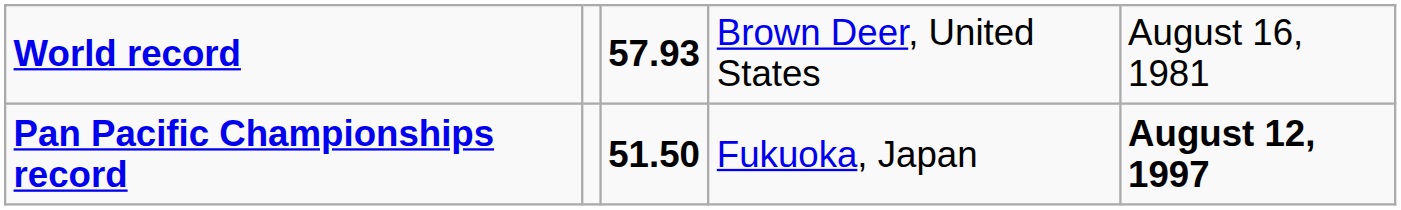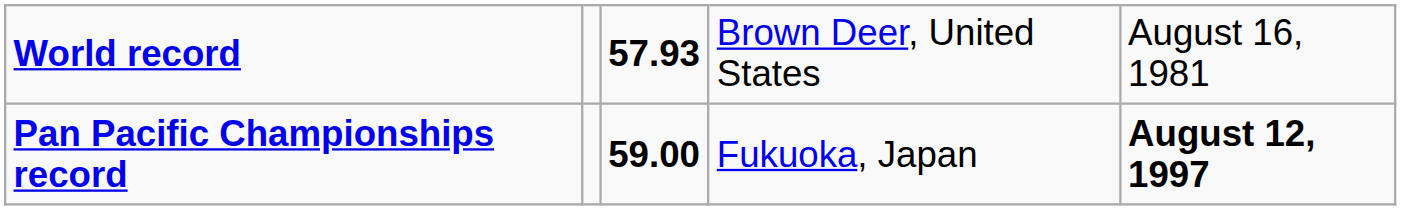Pan Pacific Championships record | column 3: 51.50 -> 59.00
